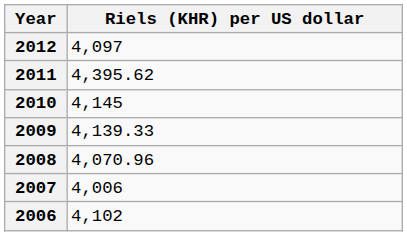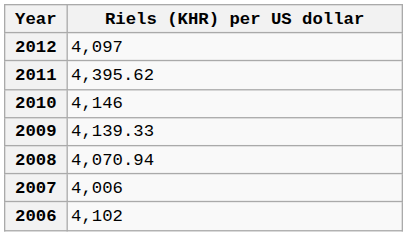2010 | Riels (KHR) per US dollar: 4,145 -> 4,146
2008 | Riels (KHR) per US dollar: 4,070.96 -> 4,070.94
